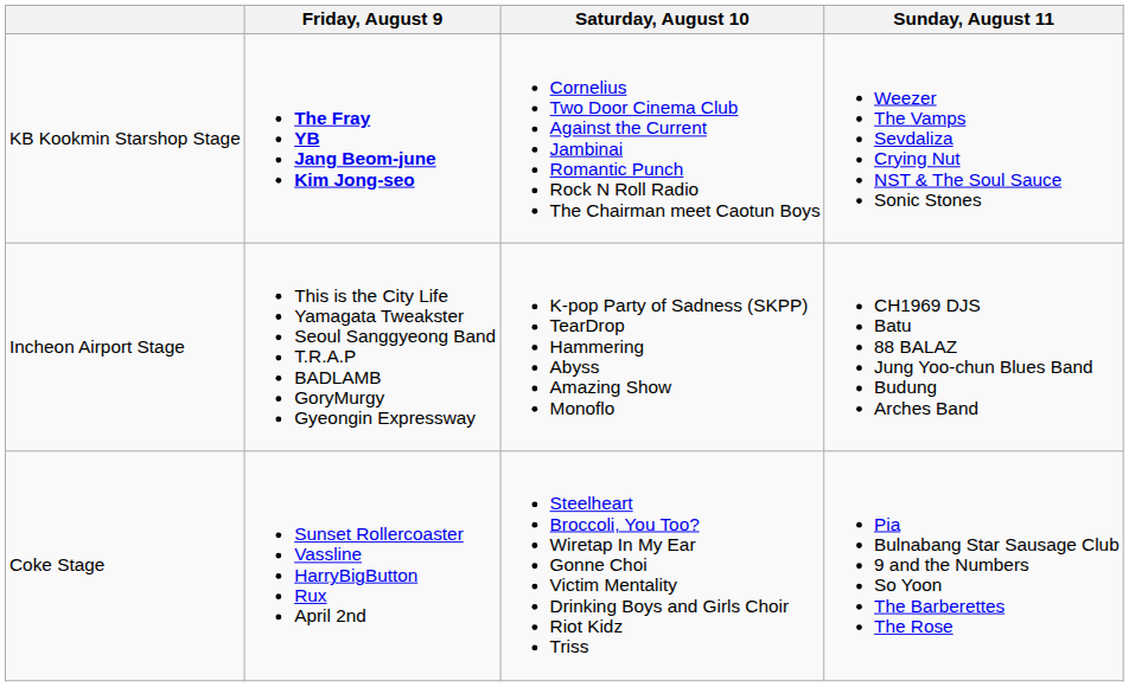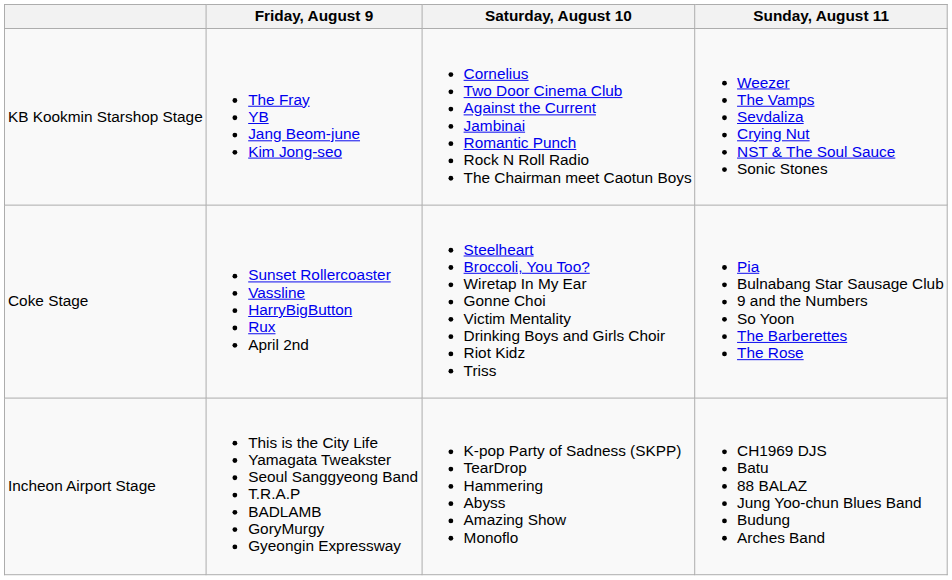KB Kookmin Starshop Stage | Friday, August 9: bold -> normal
rows swapped: Coke Stage <-> Incheon Airport Stage
